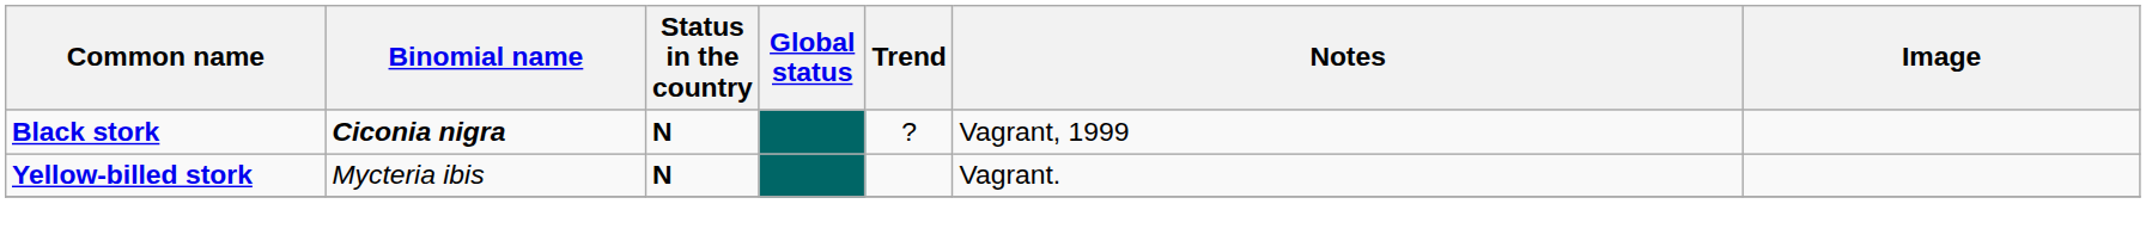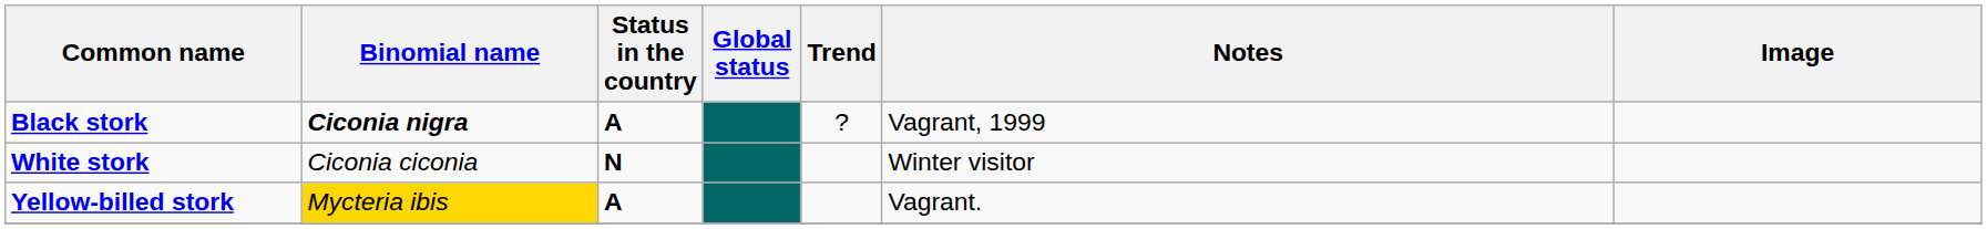Black stork | Status in the country: N -> A
+ row: White stork | Ciconia ciconia | N | Winter visitor
Yellow-billed stork | Binomial name: no background -> gold background
Yellow-billed stork | Status in the country: N -> A
